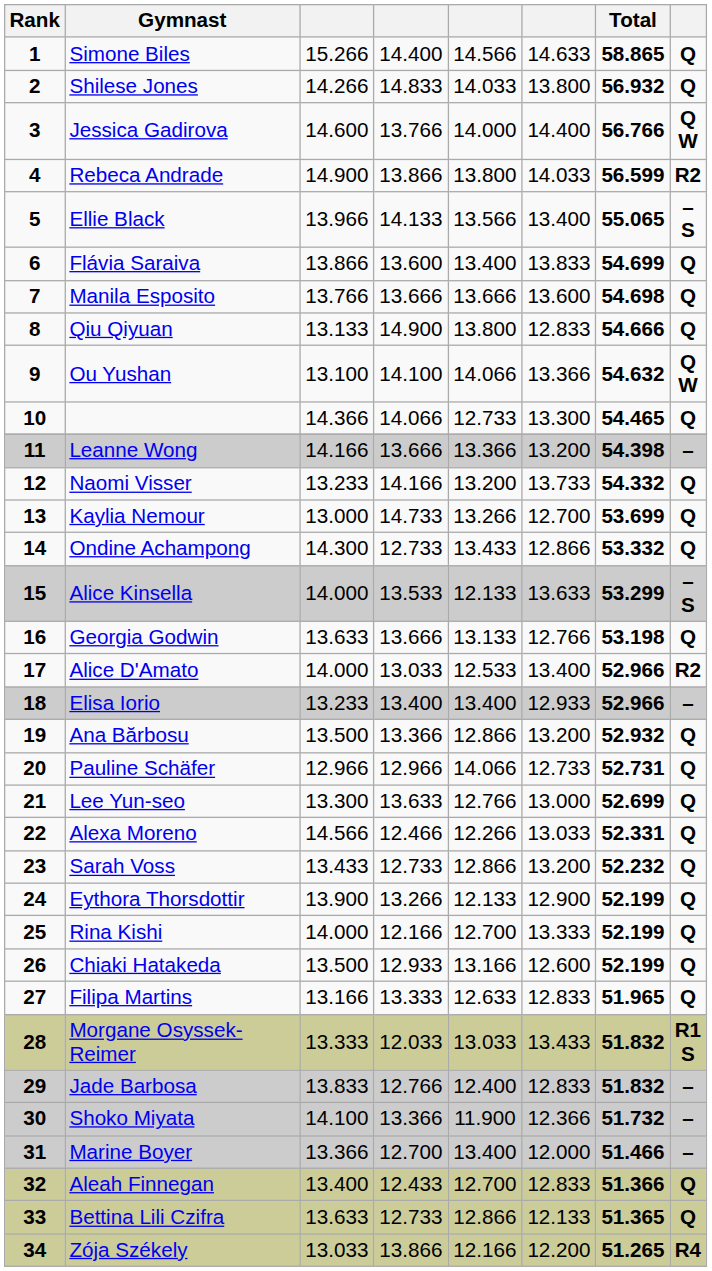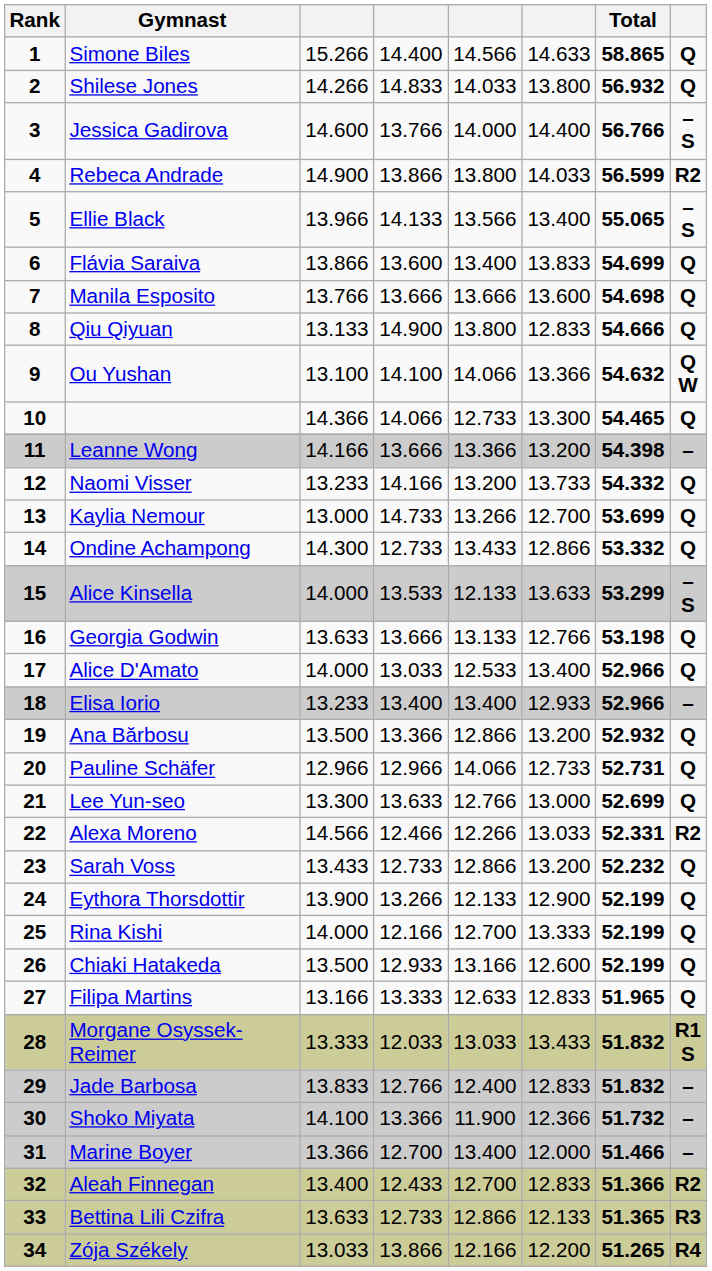Jessica Gadirova | column 8: Q W -> – S
Alice D'Amato | column 8: R2 -> Q
Alexa Moreno | column 8: Q -> R2
Aleah Finnegan | column 8: Q -> R2
Bettina Lili Czifra | column 8: Q -> R3
